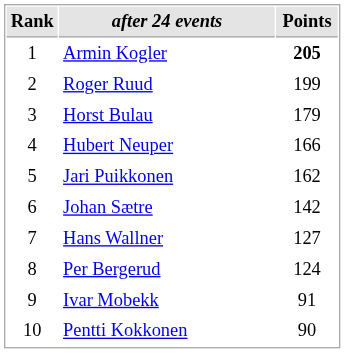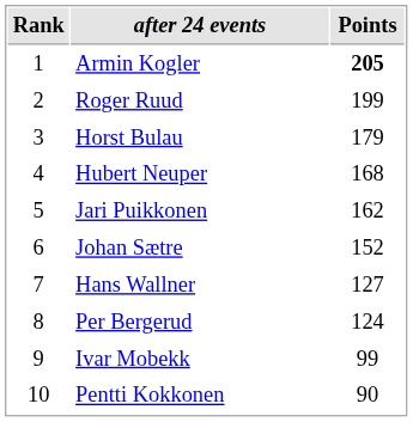Hubert Neuper | Points: 166 -> 168
Johan Sætre | Points: 142 -> 152
Ivar Mobekk | Points: 91 -> 99
